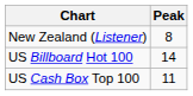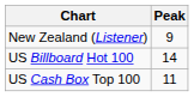New Zealand (Listener) | Peak: 8 -> 9
